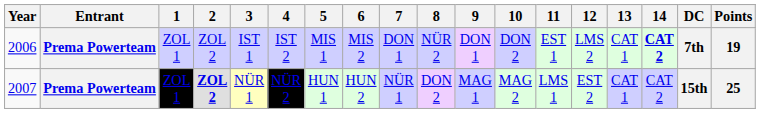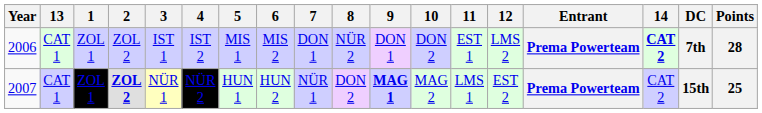columns swapped: Entrant <-> 13
2006 | Points: 19 -> 28
2007 | 9: normal -> bold
